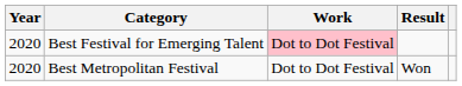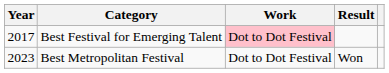Best Festival for Emerging Talent | Year: 2020 -> 2017
Best Metropolitan Festival | Year: 2020 -> 2023
